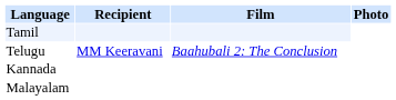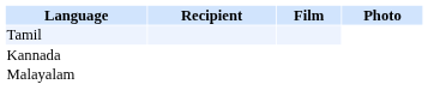- row: Telugu | MM Keeravani | Baahubali 2: The Conclusion
